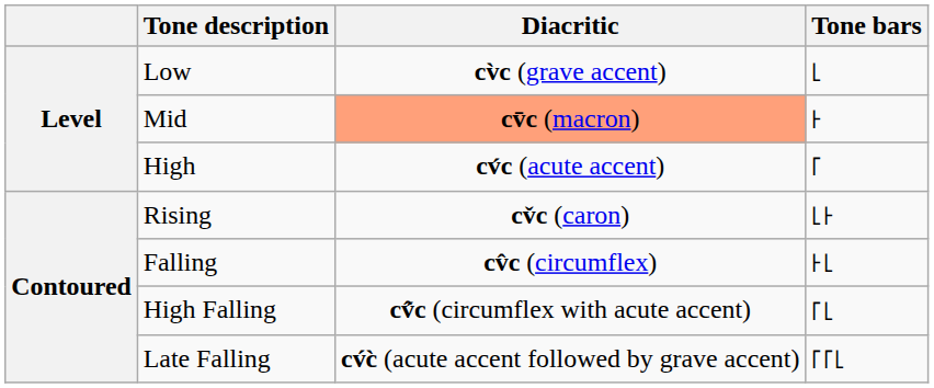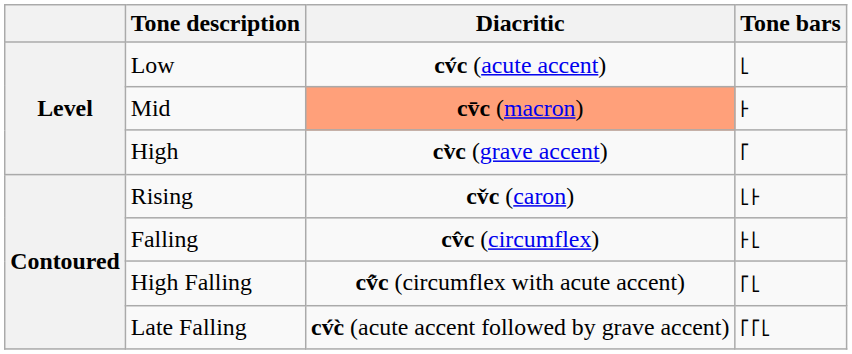Low | Diacritic: cv̀c (grave accent) -> cv́c (acute accent)
High | Diacritic: cv́c (acute accent) -> cv̀c (grave accent)
